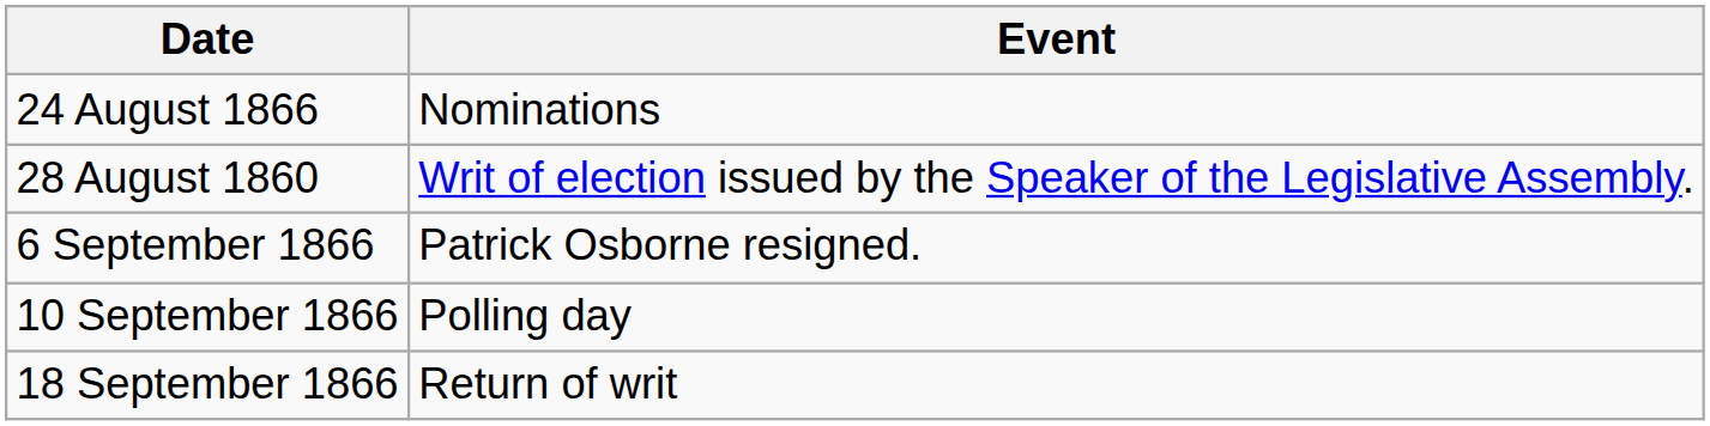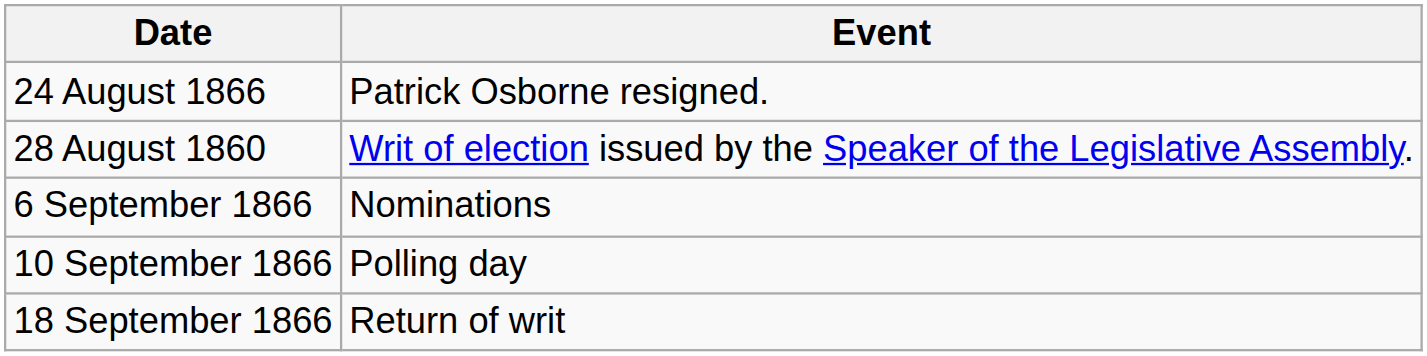24 August 1866 | Event: Nominations -> Patrick Osborne resigned.
6 September 1866 | Event: Patrick Osborne resigned. -> Nominations
